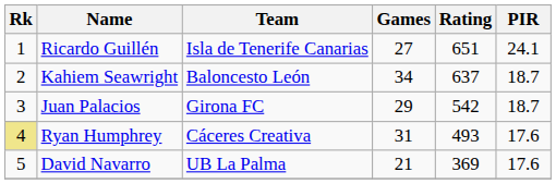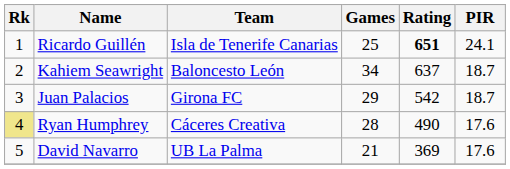Ricardo Guillén | Games: 27 -> 25
Ricardo Guillén | Rating: normal -> bold
Ryan Humphrey | Games: 31 -> 28
Ryan Humphrey | Rating: 493 -> 490
